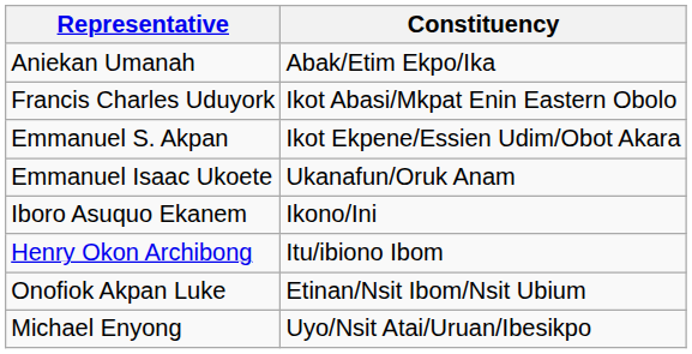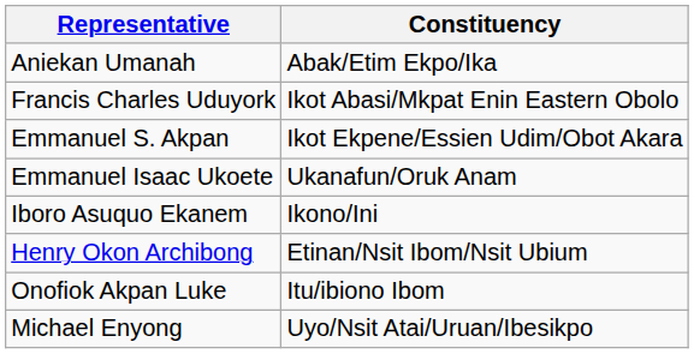Henry Okon Archibong | Constituency: Itu/ibiono Ibom -> Etinan/Nsit Ibom/Nsit Ubium
Onofiok Akpan Luke | Constituency: Etinan/Nsit Ibom/Nsit Ubium -> Itu/ibiono Ibom
